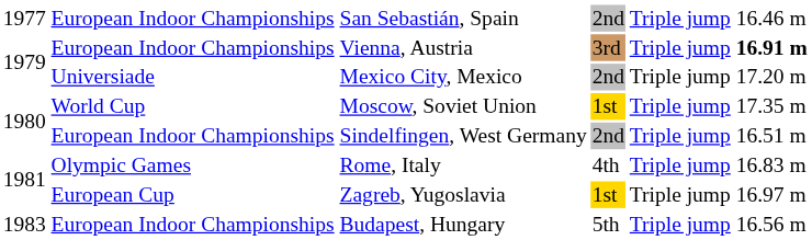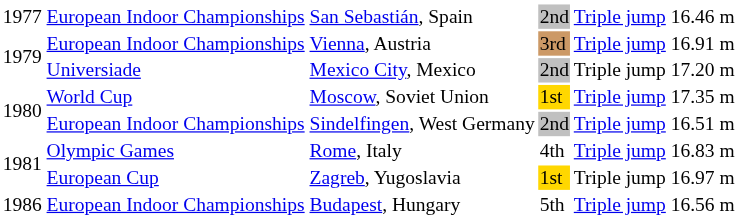Vienna, Austria | column 6: bold -> normal
Budapest, Hungary | column 1: 1983 -> 1986
